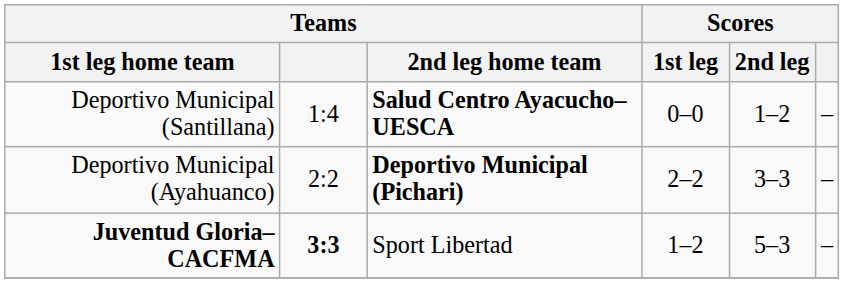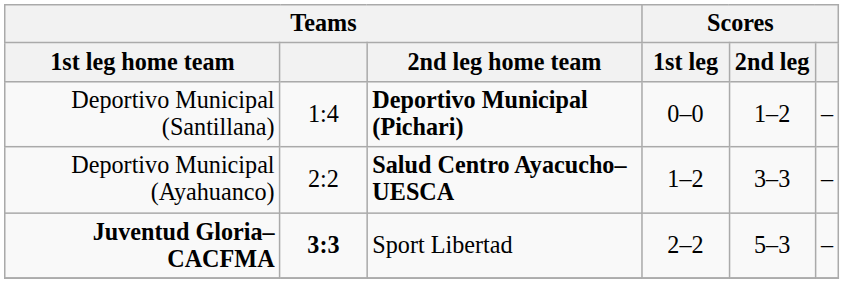Deportivo Municipal (Santillana) | Teams / 2nd leg home team: Salud Centro Ayacucho–UESCA -> Deportivo Municipal (Pichari)
Deportivo Municipal (Ayahuanco) | Teams / 2nd leg home team: Deportivo Municipal (Pichari) -> Salud Centro Ayacucho–UESCA
Deportivo Municipal (Ayahuanco) | Scores / 1st leg: 2–2 -> 1–2
Juventud Gloria–CACFMA | Scores / 1st leg: 1–2 -> 2–2
